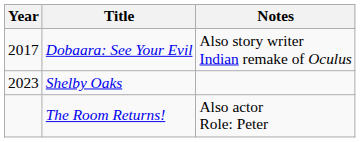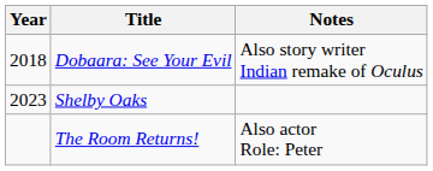Dobaara: See Your Evil | Year: 2017 -> 2018
